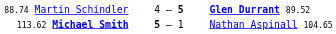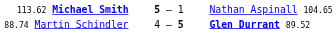rows swapped: 113.62 Michael Smith <-> 88.74 Martin Schindler
